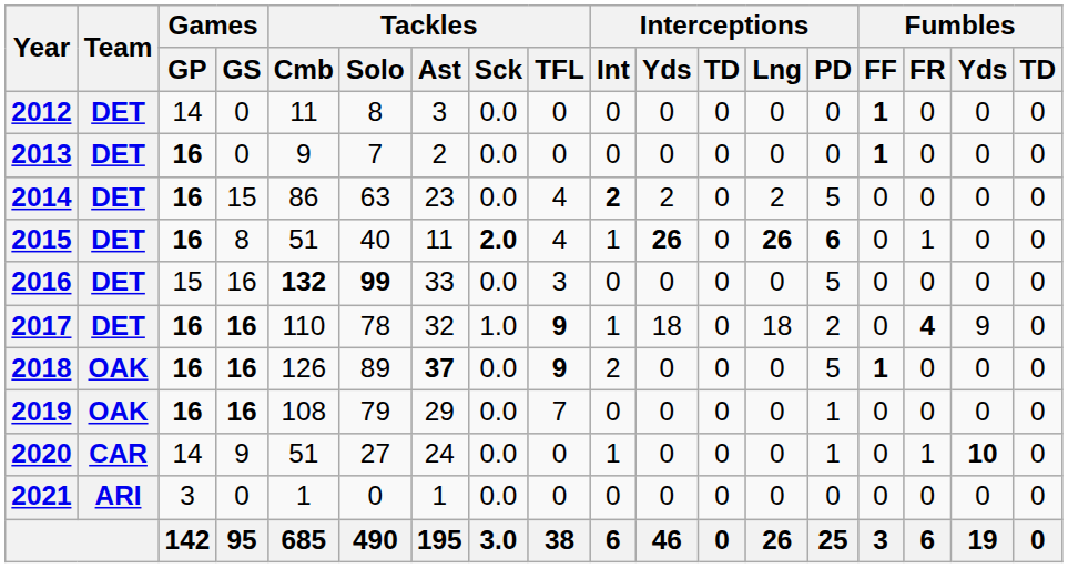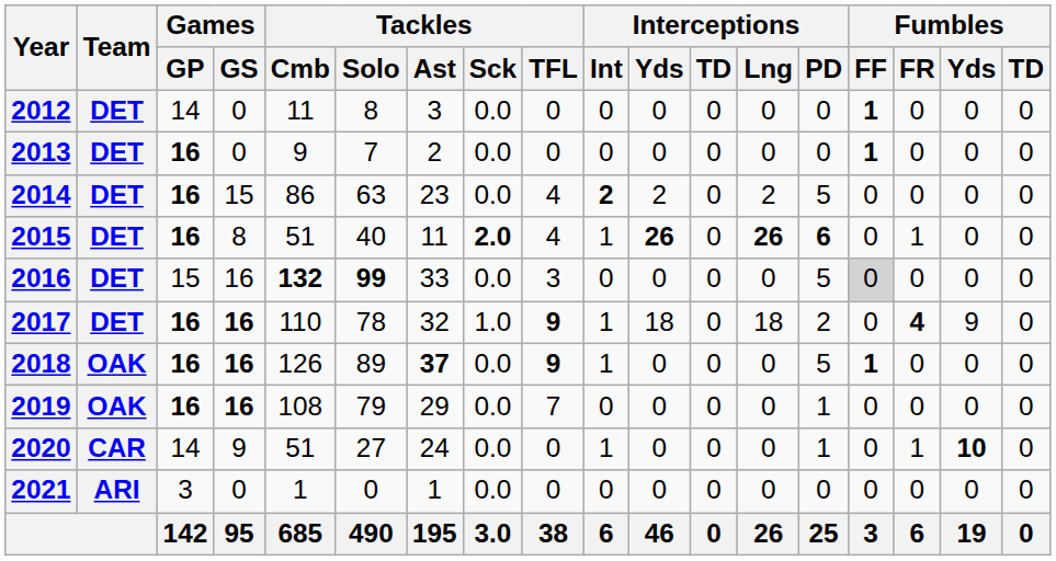2016 | Fumbles / FF: no background -> lightgrey background
2018 | Interceptions / Int: 2 -> 1
